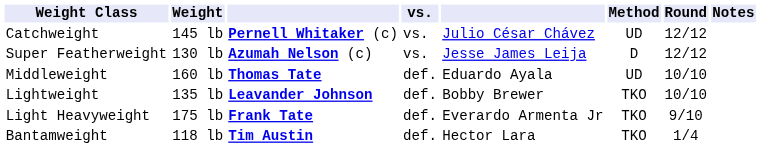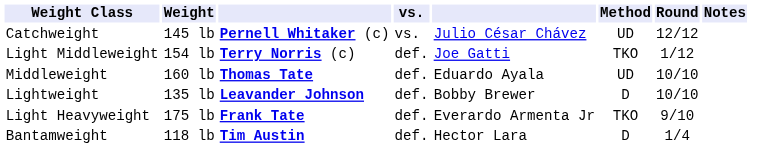- row: Super Featherweight | 130 lb | Azumah Nelson (c) | vs. | Jesse James Leija | D | 12/12
+ row: Light Middleweight | 154 lb | Terry Norris (c) | def. | Joe Gatti | TKO | 1/12
Lightweight | Method: TKO -> D
Bantamweight | Method: TKO -> D
